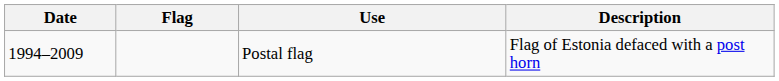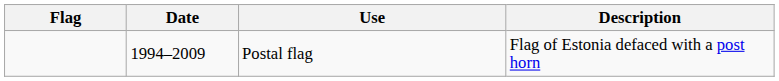columns swapped: Flag <-> Date
